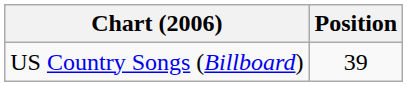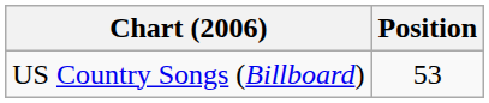US Country Songs (Billboard) | Position: 39 -> 53
